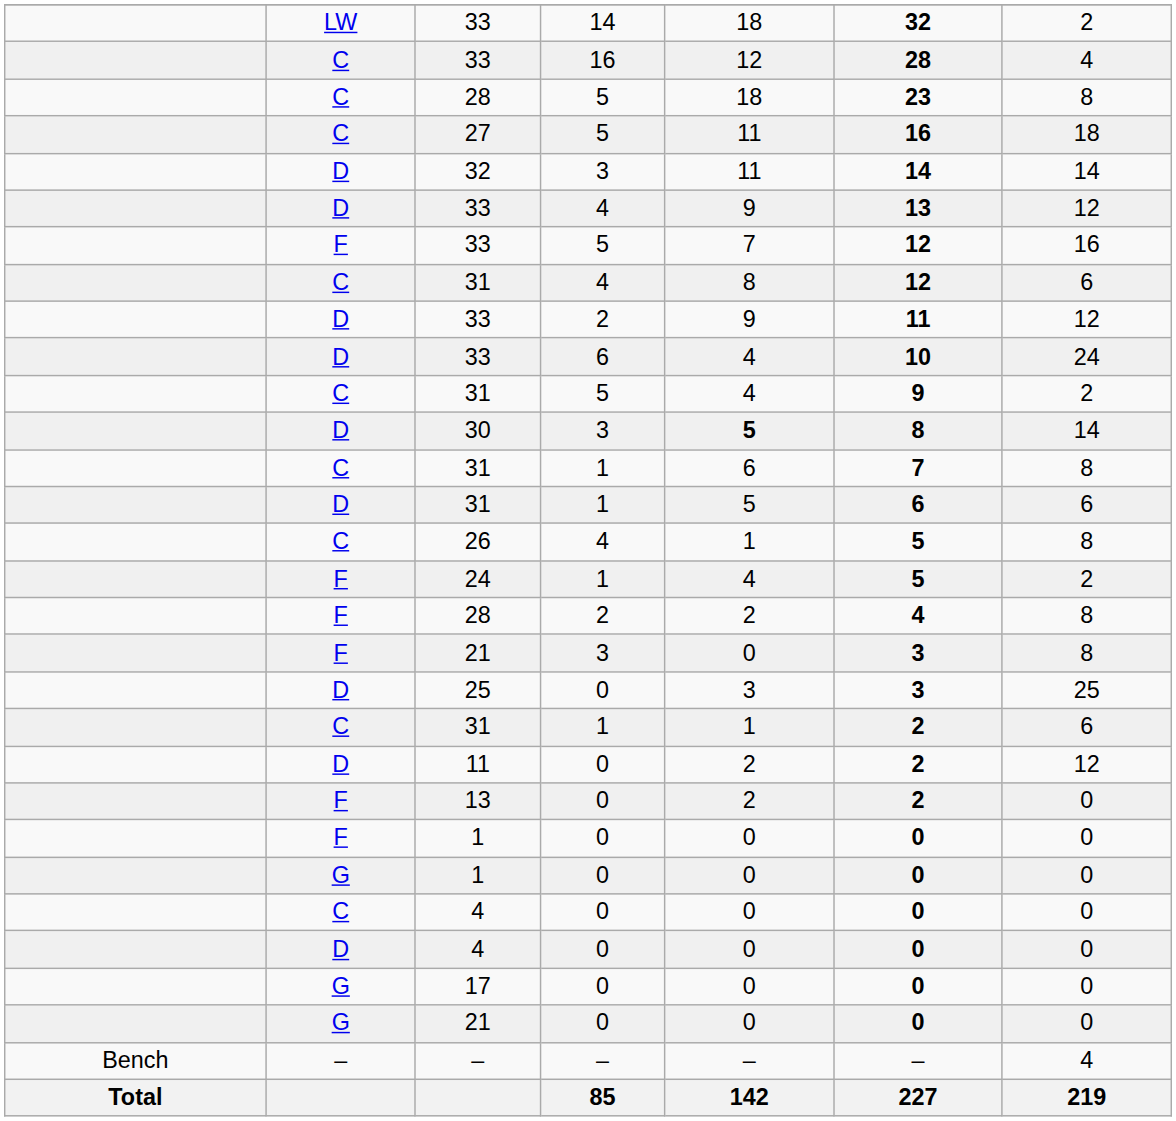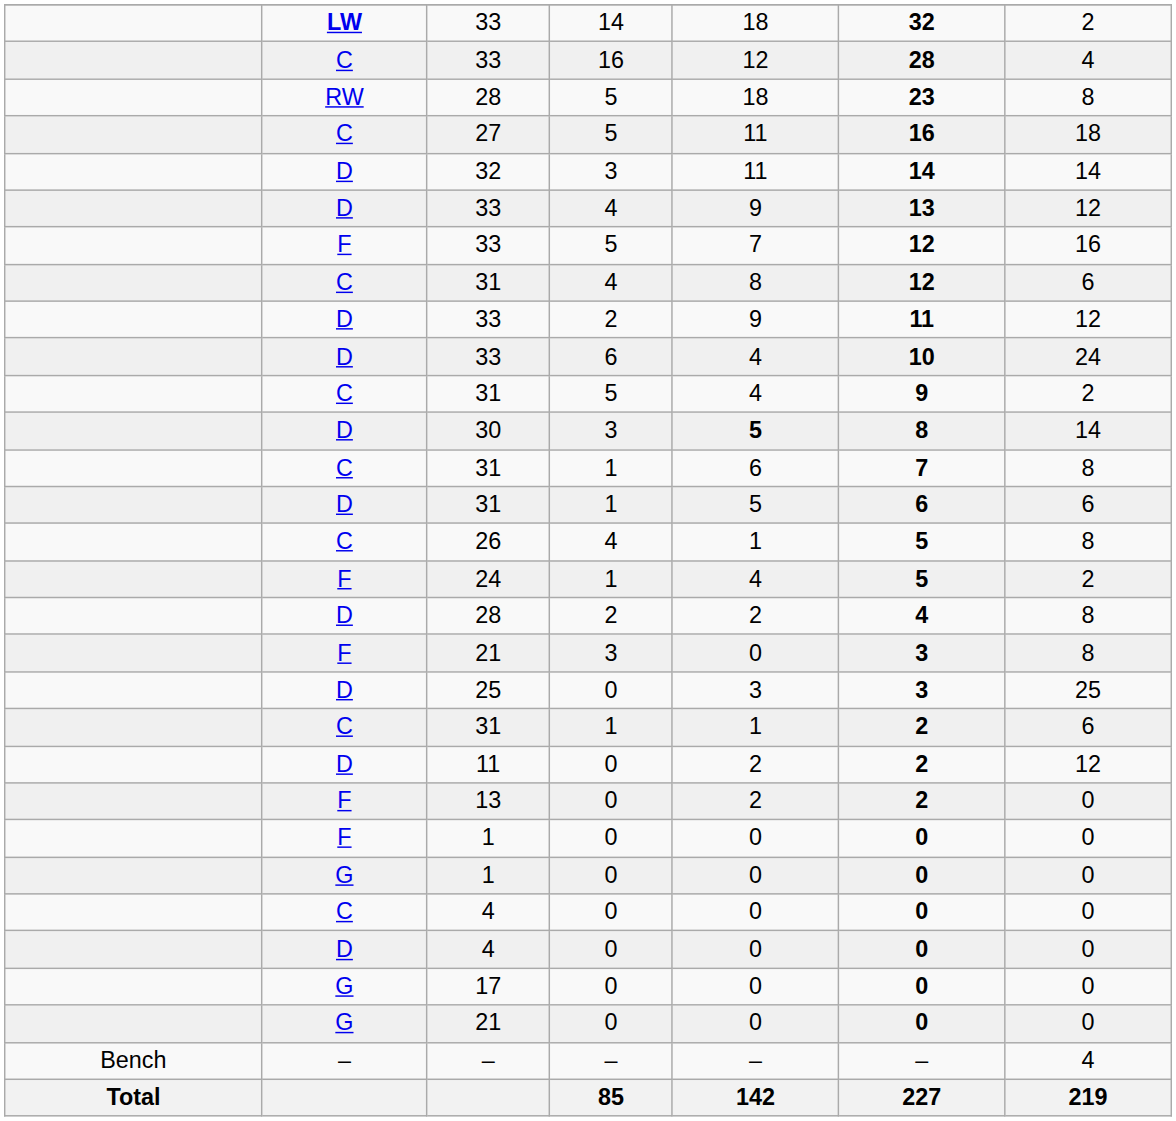33 / 14 | column 2: normal -> bold
28 / 5 | column 2: C -> RW
28 / 2 | column 2: F -> D
